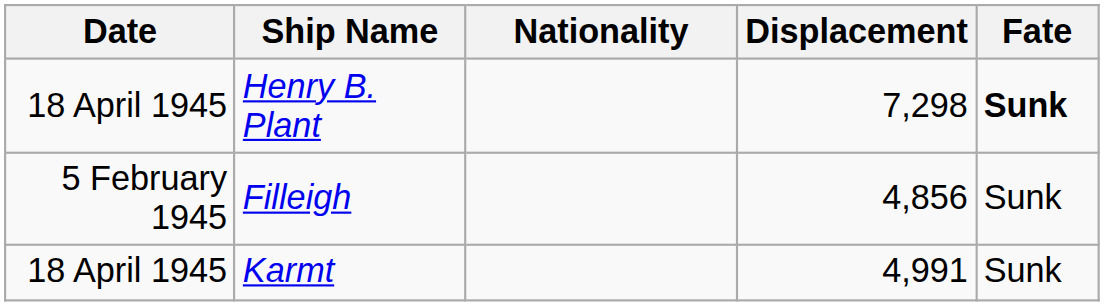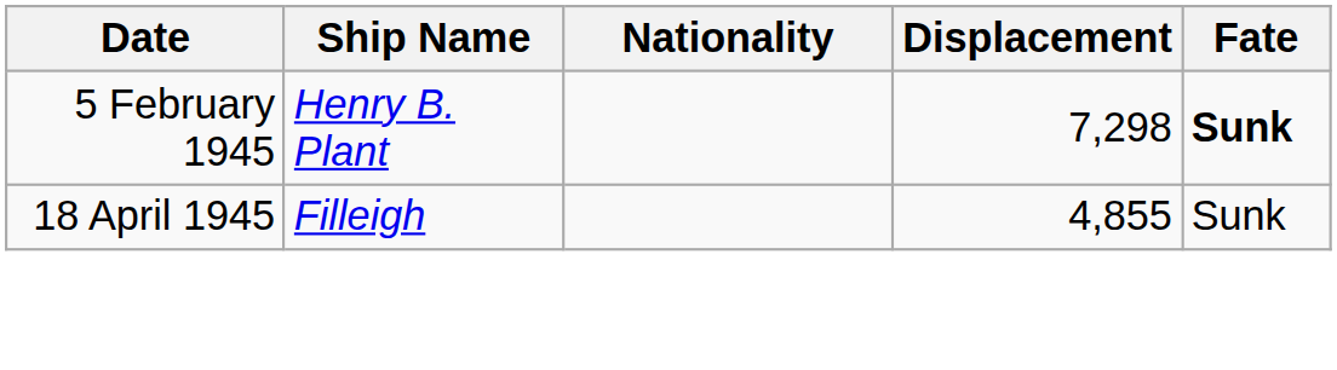Henry B. Plant | Date: 18 April 1945 -> 5 February 1945
Filleigh | Date: 5 February 1945 -> 18 April 1945
Filleigh | Displacement: 4,856 -> 4,855
- row: 18 April 1945 | Karmt | 4,991 | Sunk
